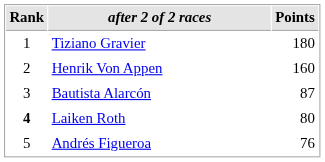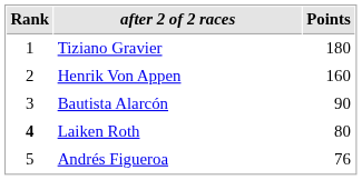Bautista Alarcón | Points: 87 -> 90
